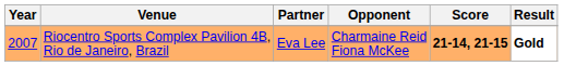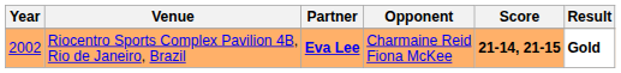Riocentro Sports Complex Pavilion 4B, Rio de Janeiro, Brazil | Year: 2007 -> 2002
Riocentro Sports Complex Pavilion 4B, Rio de Janeiro, Brazil | Partner: normal -> bold
